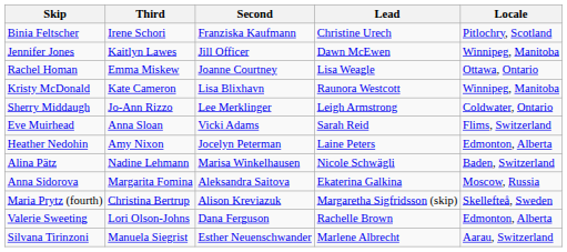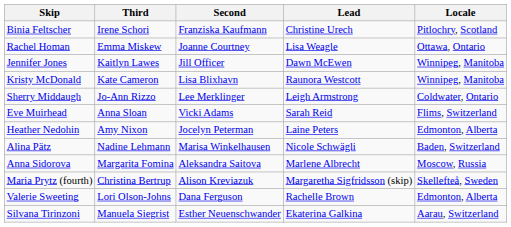rows swapped: Rachel Homan <-> Jennifer Jones
Anna Sidorova | Lead: Ekaterina Galkina -> Marlene Albrecht
Silvana Tirinzoni | Lead: Marlene Albrecht -> Ekaterina Galkina
